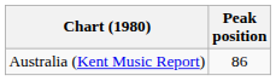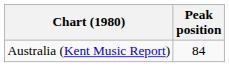Australia (Kent Music Report) | Peak position: 86 -> 84
